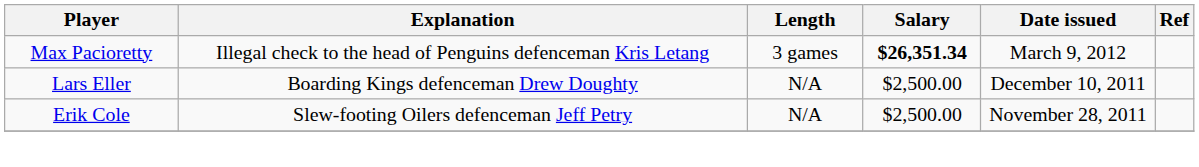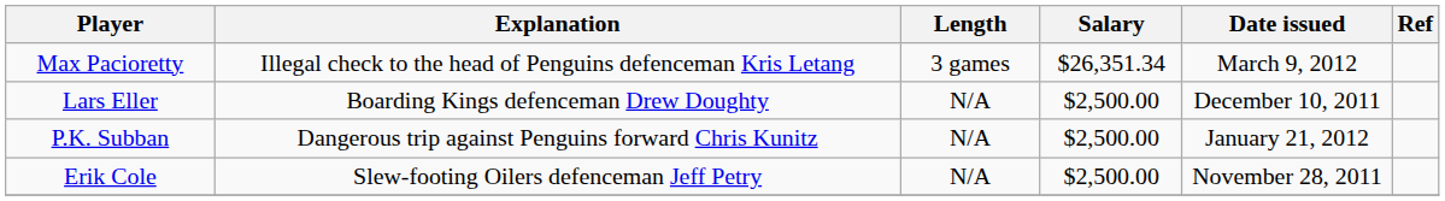Max Pacioretty | Salary: bold -> normal
+ row: P.K. Subban | Dangerous trip against Penguins forward Chris Kunitz | N/A | $2,500.00 | January 21, 2012
